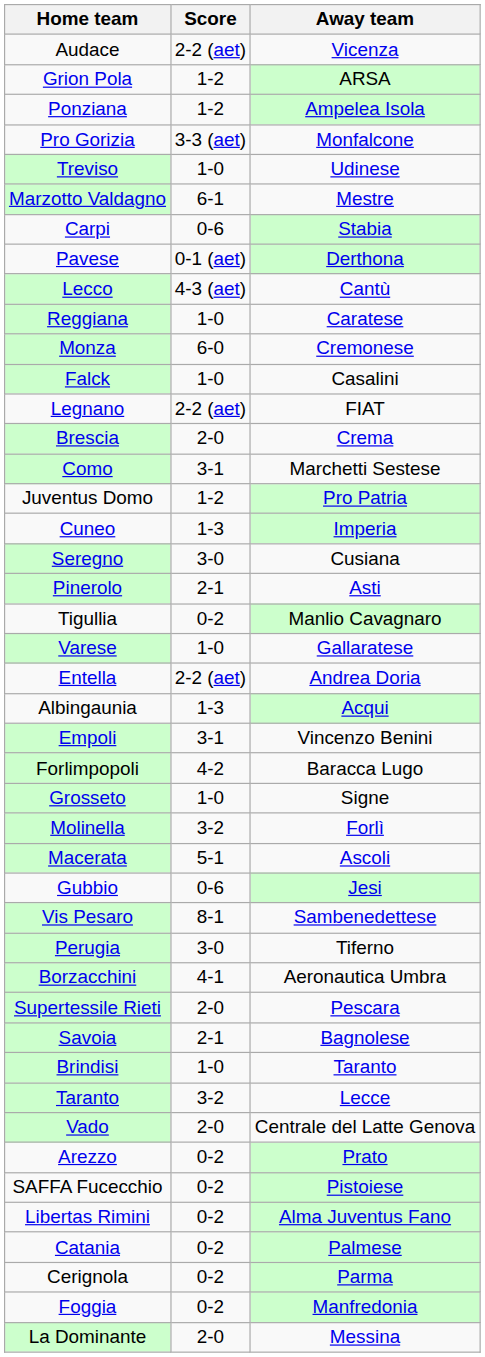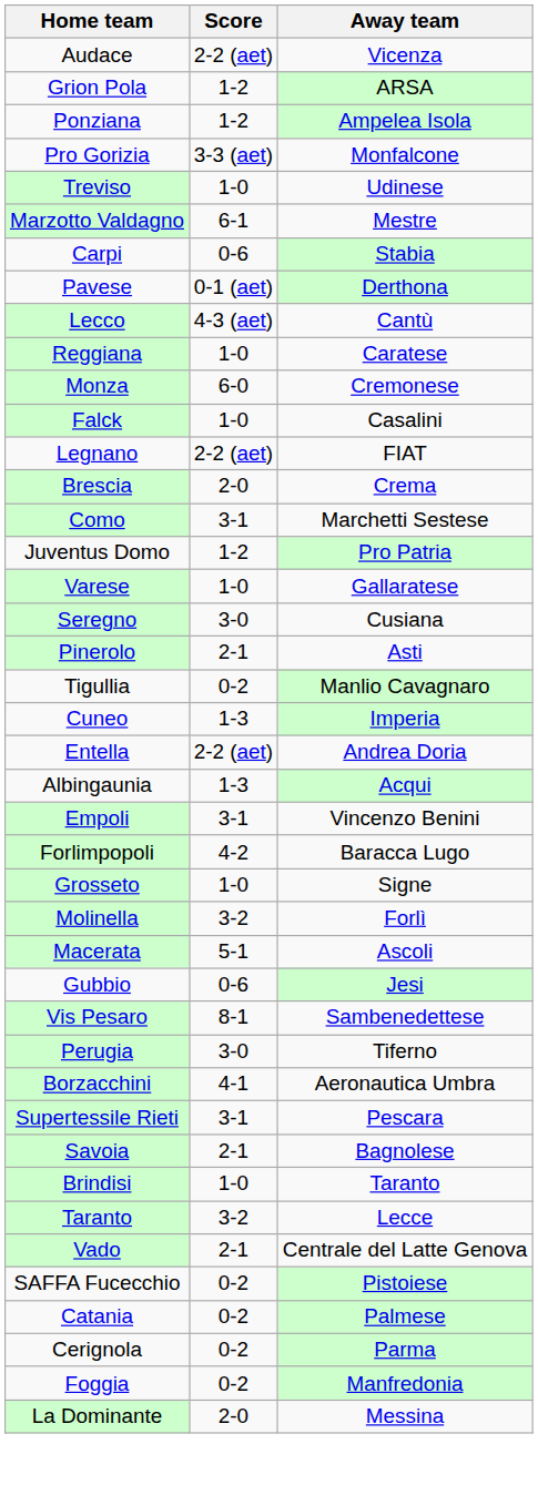rows swapped: Varese <-> Cuneo
Supertessile Rieti | Score: 2-0 -> 3-1
Vado | Score: 2-0 -> 2-1
- row: Arezzo | 0-2 | Prato
- row: Libertas Rimini | 0-2 | Alma Juventus Fano
